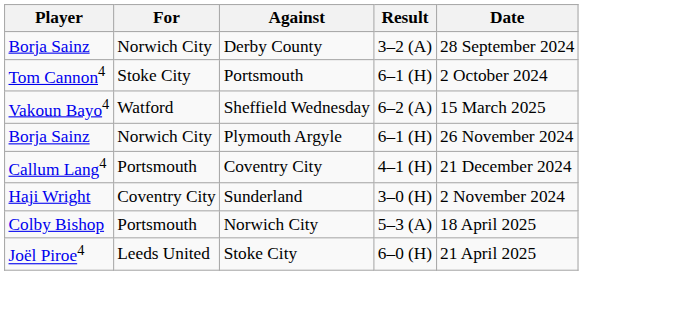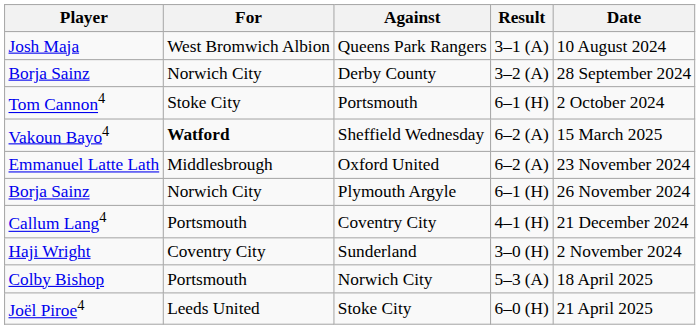+ row: Josh Maja | West Bromwich Albion | Queens Park Rangers | 3–1 (A) | 10 August 2024
Sheffield Wednesday | For: normal -> bold
+ row: Emmanuel Latte Lath | Middlesbrough | Oxford United | 6–2 (A) | 23 November 2024
